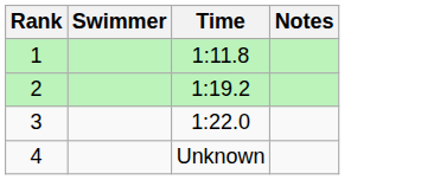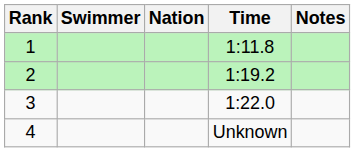+ column: Nation
